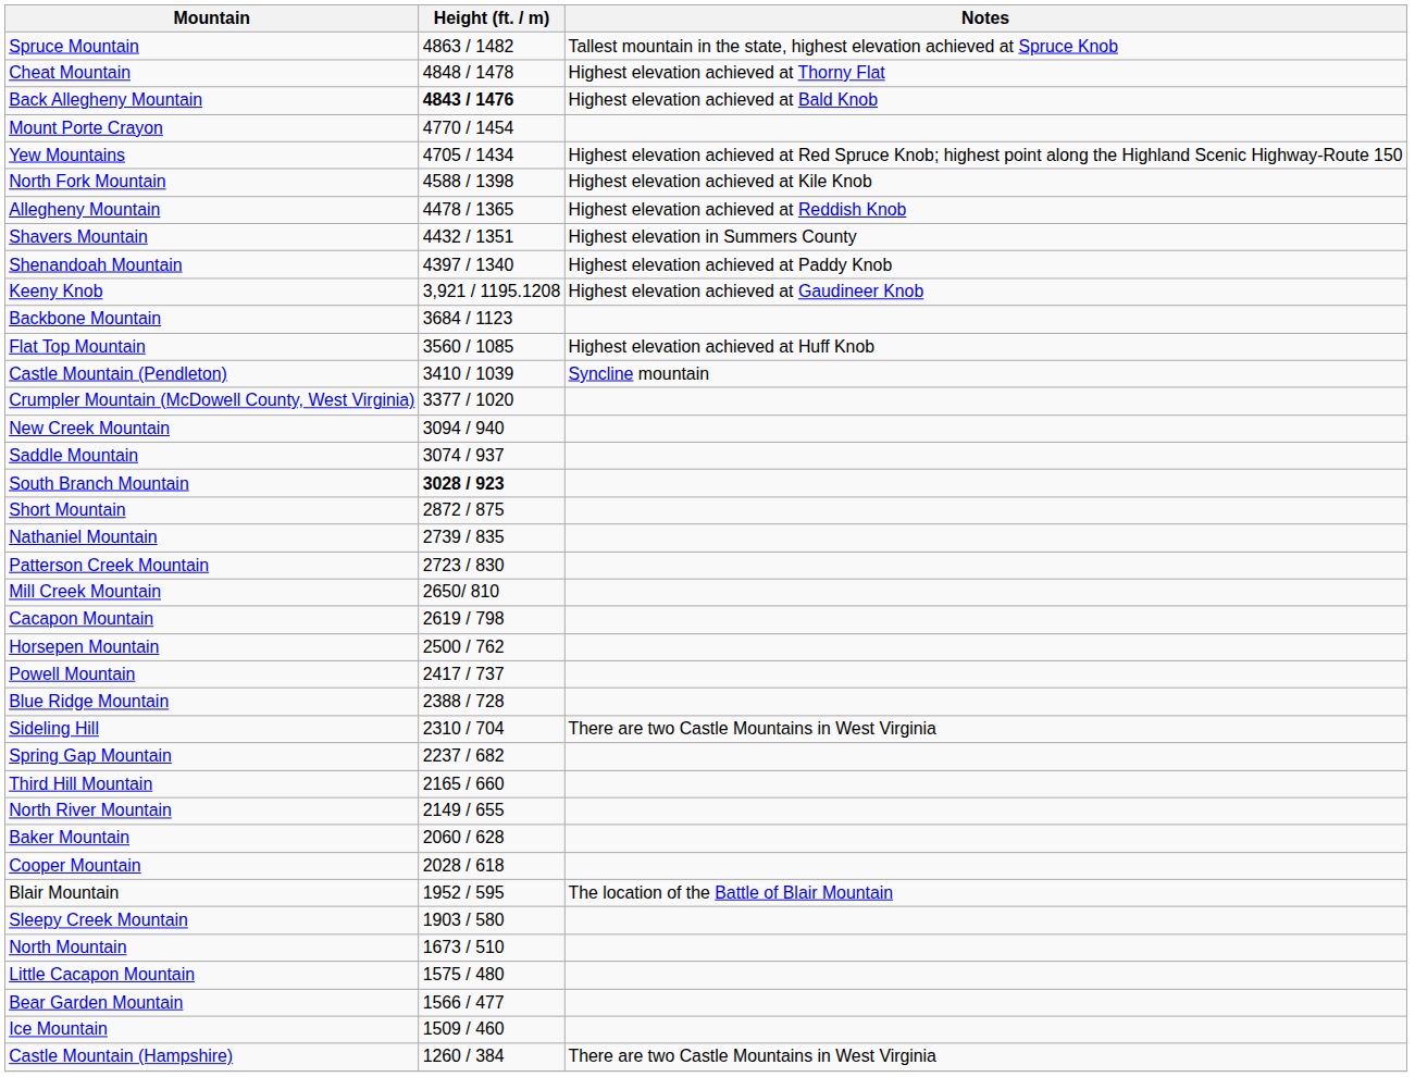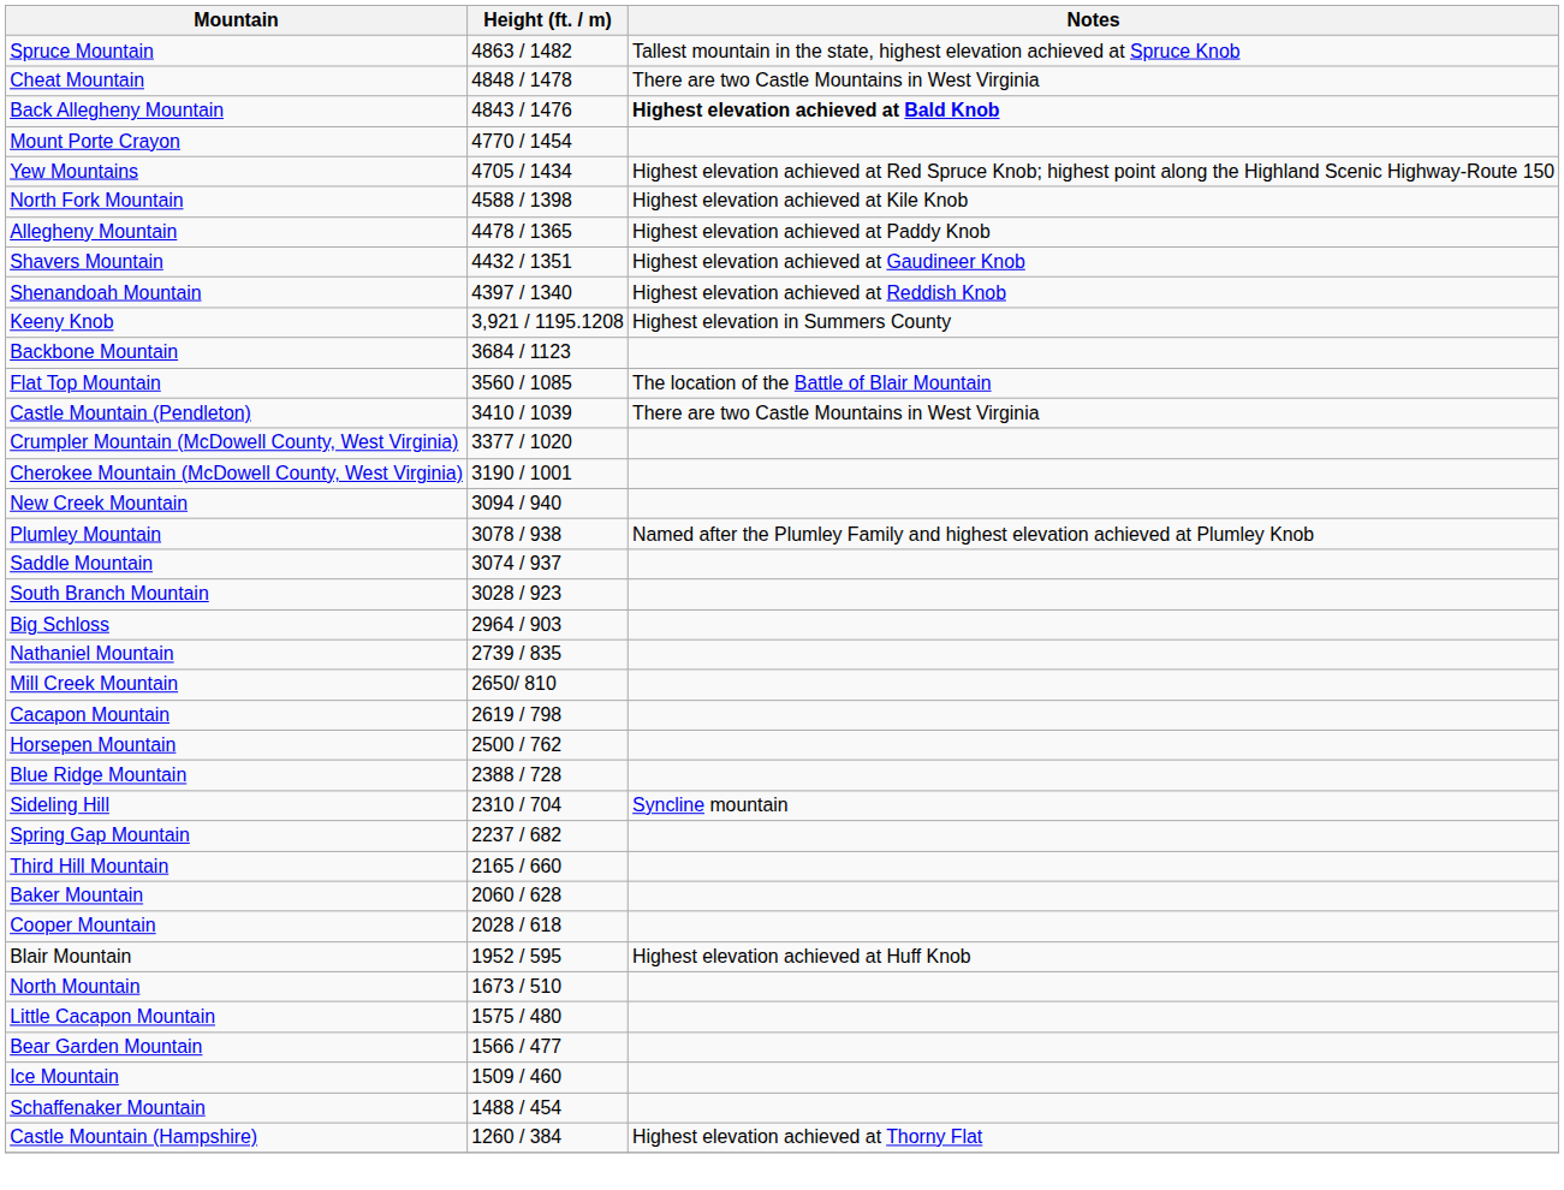Cheat Mountain | Notes: Highest elevation achieved at Thorny Flat -> There are two Castle Mountains in West Virginia
Back Allegheny Mountain | Height (ft. / m): bold -> normal
Back Allegheny Mountain | Notes: normal -> bold
Allegheny Mountain | Notes: Highest elevation achieved at Reddish Knob -> Highest elevation achieved at Paddy Knob
Shavers Mountain | Notes: Highest elevation in Summers County -> Highest elevation achieved at Gaudineer Knob
Shenandoah Mountain | Notes: Highest elevation achieved at Paddy Knob -> Highest elevation achieved at Reddish Knob
Keeny Knob | Notes: Highest elevation achieved at Gaudineer Knob -> Highest elevation in Summers County
Flat Top Mountain | Notes: Highest elevation achieved at Huff Knob -> The location of the Battle of Blair Mountain
Castle Mountain (Pendleton) | Notes: Syncline mountain -> There are two Castle Mountains in West Virginia
+ row: Cherokee Mountain (McDowell County, West Virginia) | 3190 / 1001
+ row: Plumley Mountain | 3078 / 938 | Named after the Plumley Family and highest elevation achieved at Plumley Knob
South Branch Mountain | Height (ft. / m): bold -> normal
+ row: Big Schloss | 2964 / 903
- row: Short Mountain | 2872 / 875
- row: Patterson Creek Mountain | 2723 / 830
- row: Powell Mountain | 2417 / 737
Sideling Hill | Notes: There are two Castle Mountains in West Virginia -> Syncline mountain
- row: North River Mountain | 2149 / 655
Blair Mountain | Notes: The location of the Battle of Blair Mountain -> Highest elevation achieved at Huff Knob
- row: Sleepy Creek Mountain | 1903 / 580
+ row: Schaffenaker Mountain | 1488 / 454
Castle Mountain (Hampshire) | Notes: There are two Castle Mountains in West Virginia -> Highest elevation achieved at Thorny Flat
